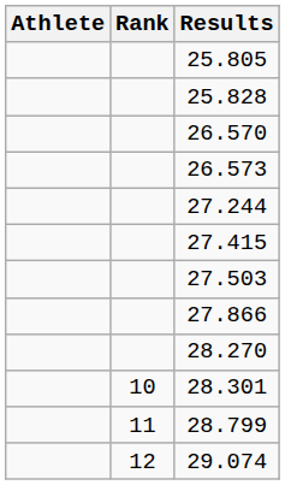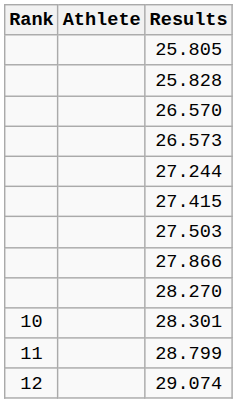columns swapped: Rank <-> Athlete
